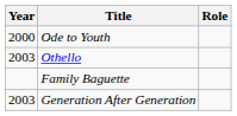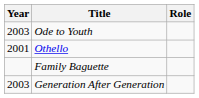Ode to Youth | Year: 2000 -> 2003
Othello | Year: 2003 -> 2001
